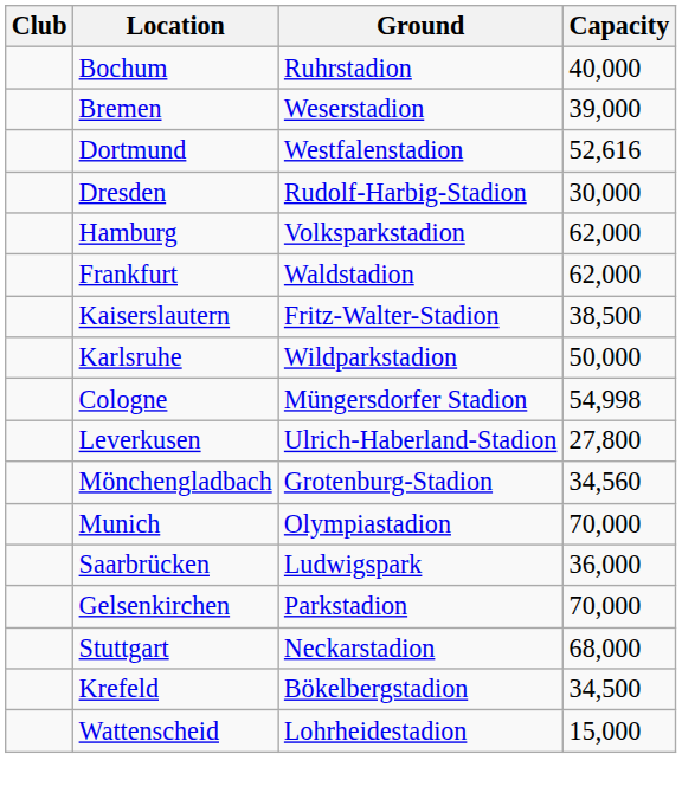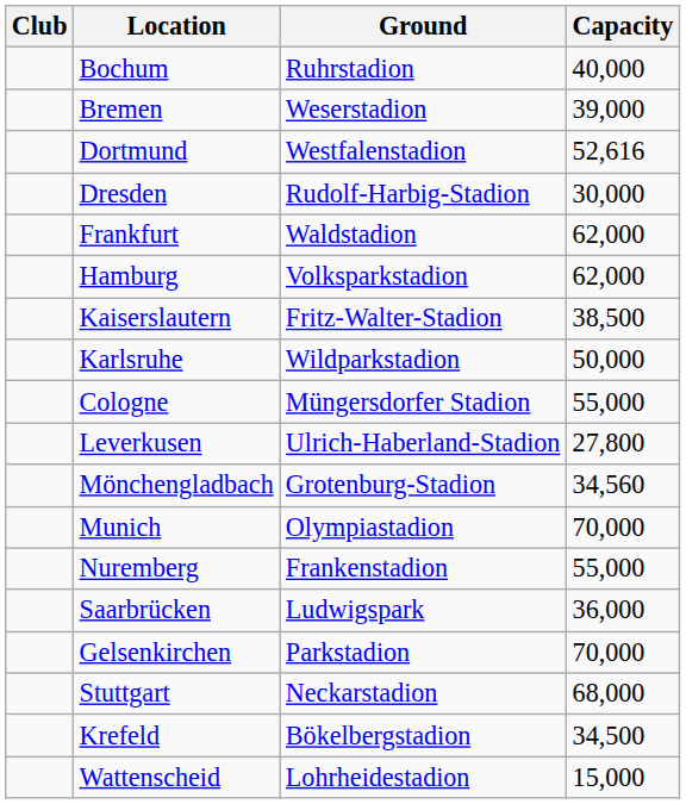rows swapped: Frankfurt <-> Hamburg
Cologne | Capacity: 54,998 -> 55,000
+ row: Nuremberg | Frankenstadion | 55,000
